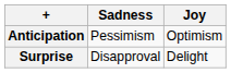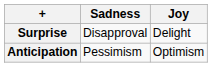rows swapped: Anticipation <-> Surprise
